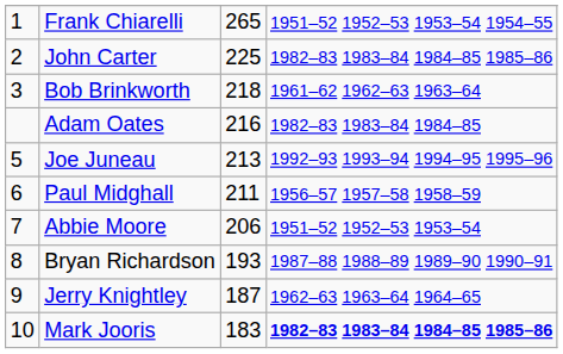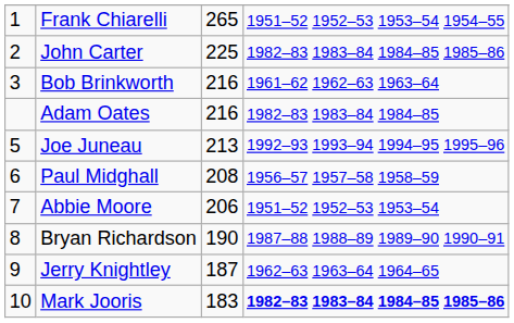Bob Brinkworth | column 3: 218 -> 216
Paul Midghall | column 3: 211 -> 208
Bryan Richardson | column 3: 193 -> 190
